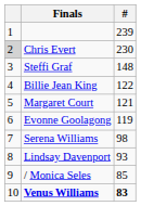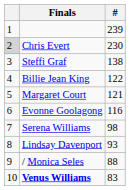Steffi Graf | #: 148 -> 138
Evonne Goolagong | #: 119 -> 116
/ Monica Seles | #: 85 -> 88
Venus Williams | #: bold -> normal
